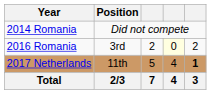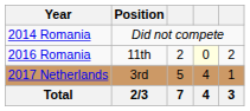2016 Romania | Position: 3rd -> 11th
2017 Netherlands | Position: 11th -> 3rd
2017 Netherlands | column 5: bold -> normal
